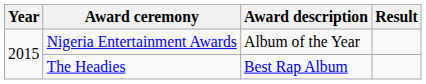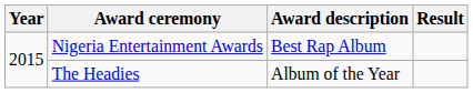Nigeria Entertainment Awards | Award description: Album of the Year -> Best Rap Album
The Headies | Award description: Best Rap Album -> Album of the Year
